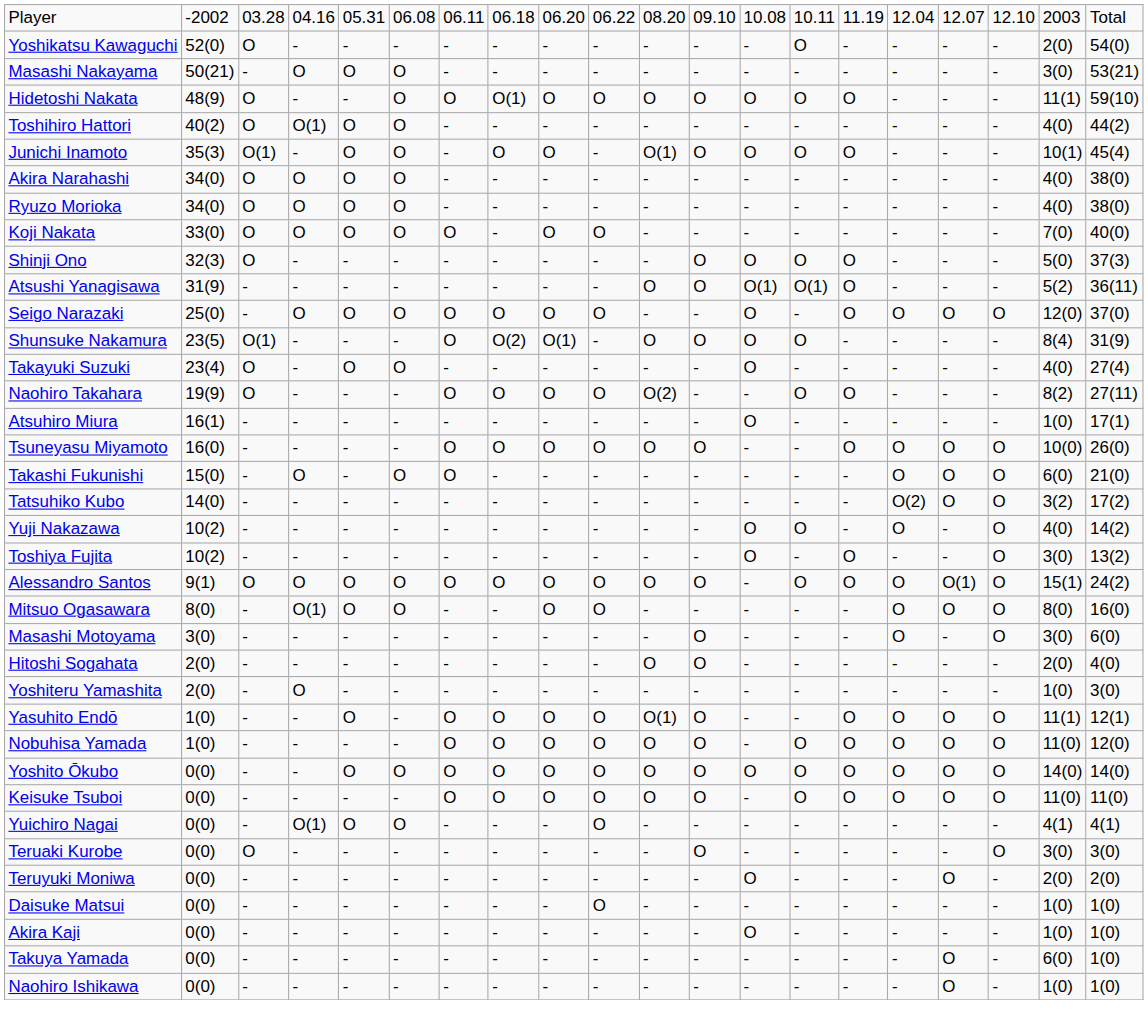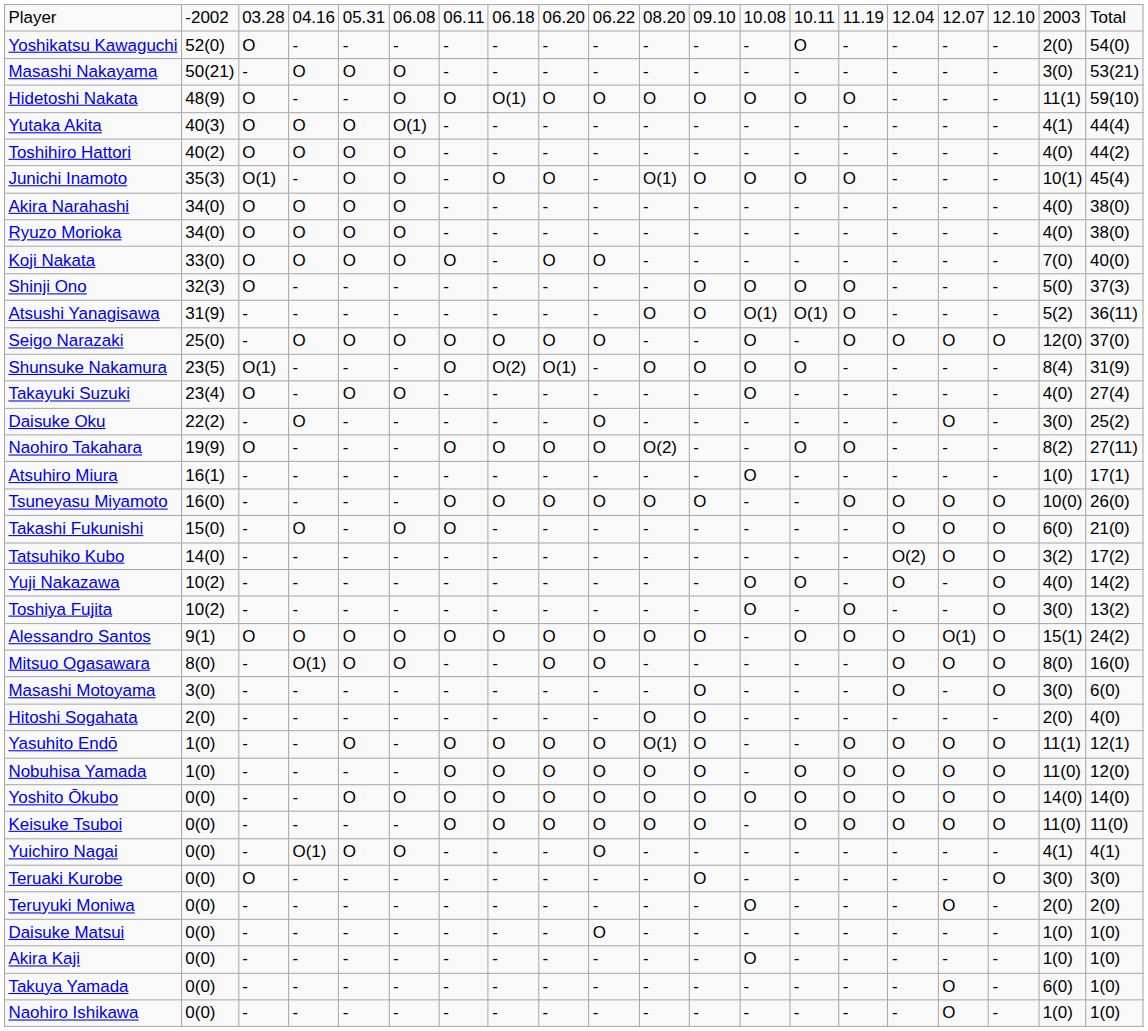+ row: Yutaka Akita | 40(3) | O | O | O | O(1) | - | - | - | - | - | - | - | - | - | - | - | - | 4(1) | 44(4)
Toshihiro Hattori | column 4: O(1) -> O
+ row: Daisuke Oku | 22(2) | - | O | - | - | - | - | - | O | - | - | - | - | - | - | O | - | 3(0) | 25(2)
- row: Yoshiteru Yamashita | 2(0) | - | O | - | - | - | - | - | - | - | - | - | - | - | - | - | - | 1(0) | 3(0)
